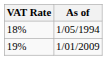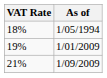+ row: 21% | 1/09/2009
